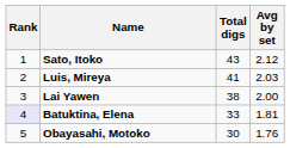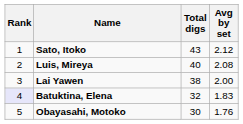Luis, Mireya | Total digs: 41 -> 40
Luis, Mireya | Avg by set: 2.03 -> 2.08
Batuktina, Elena | Total digs: 33 -> 32
Batuktina, Elena | Avg by set: 1.81 -> 1.83
